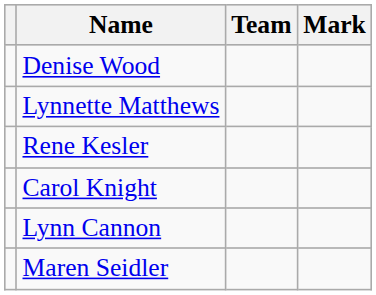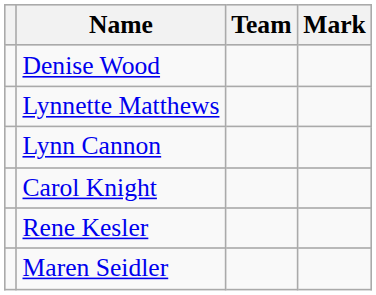rows swapped: Rene Kesler <-> Lynn Cannon
